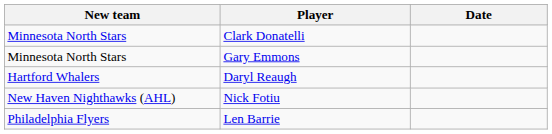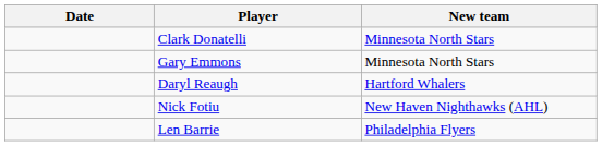columns swapped: Date <-> New team
